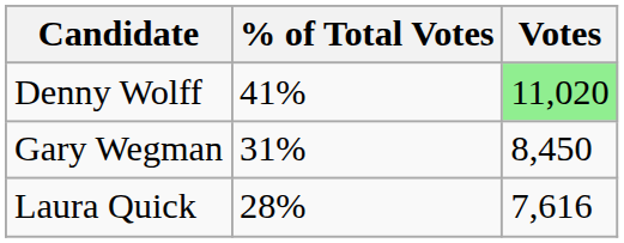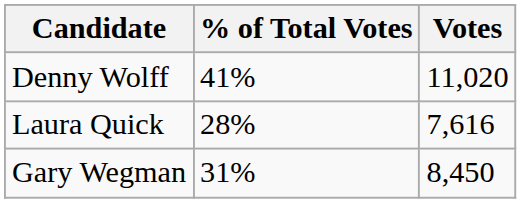Denny Wolff | Votes: lightgreen background -> no background
rows swapped: Gary Wegman <-> Laura Quick
